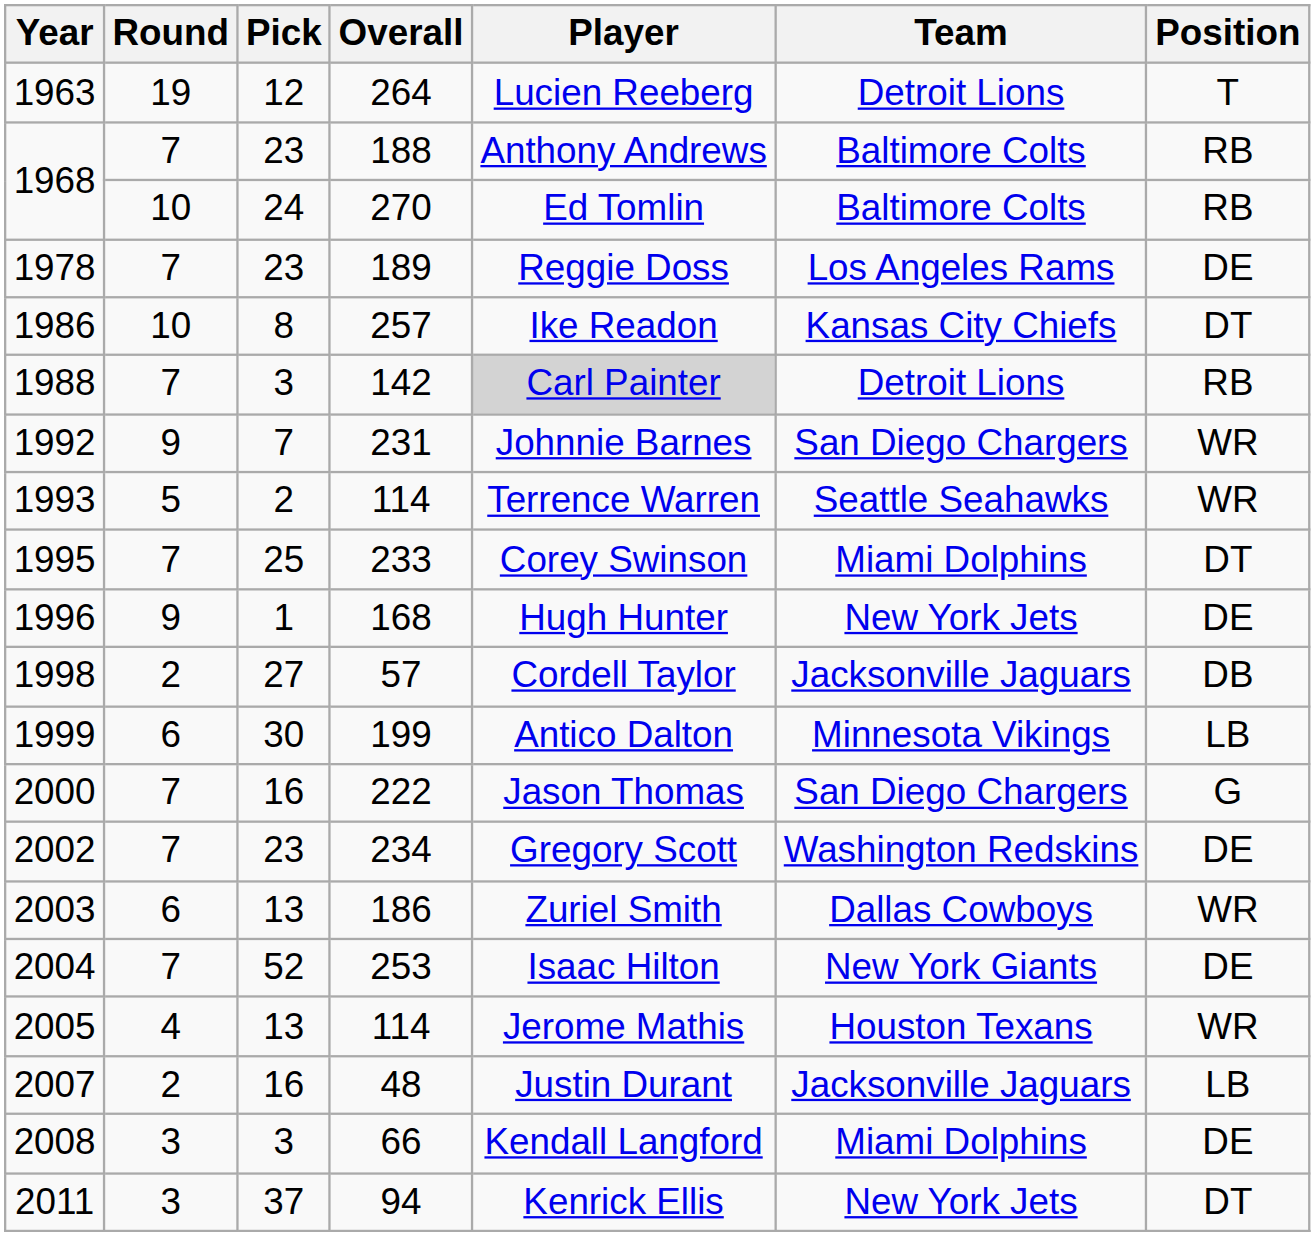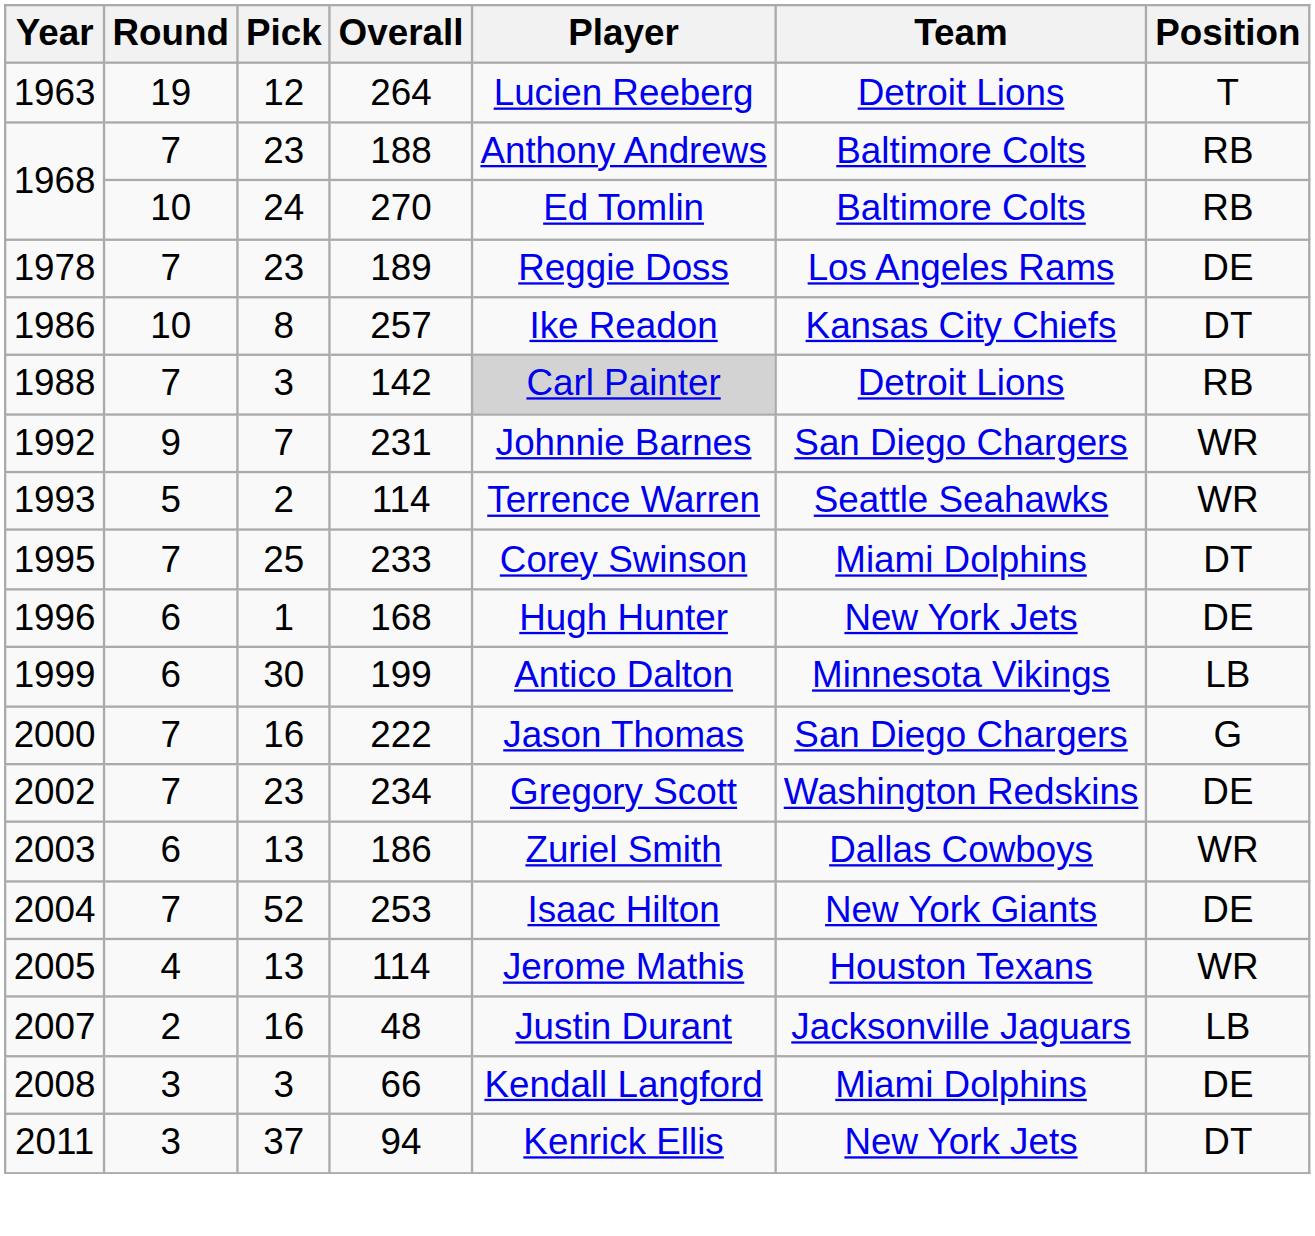1996 | Round: 9 -> 6
- row: 1998 | 2 | 27 | 57 | Cordell Taylor | Jacksonville Jaguars | DB
